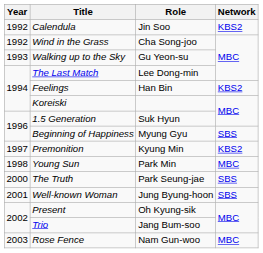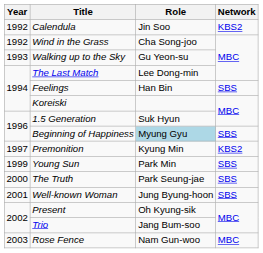Feelings | Network: KBS2 -> SBS
Beginning of Happiness | Role: no background -> lightblue background
Young Sun | Year: 1998 -> 1999
Young Sun | Network: MBC -> SBS
